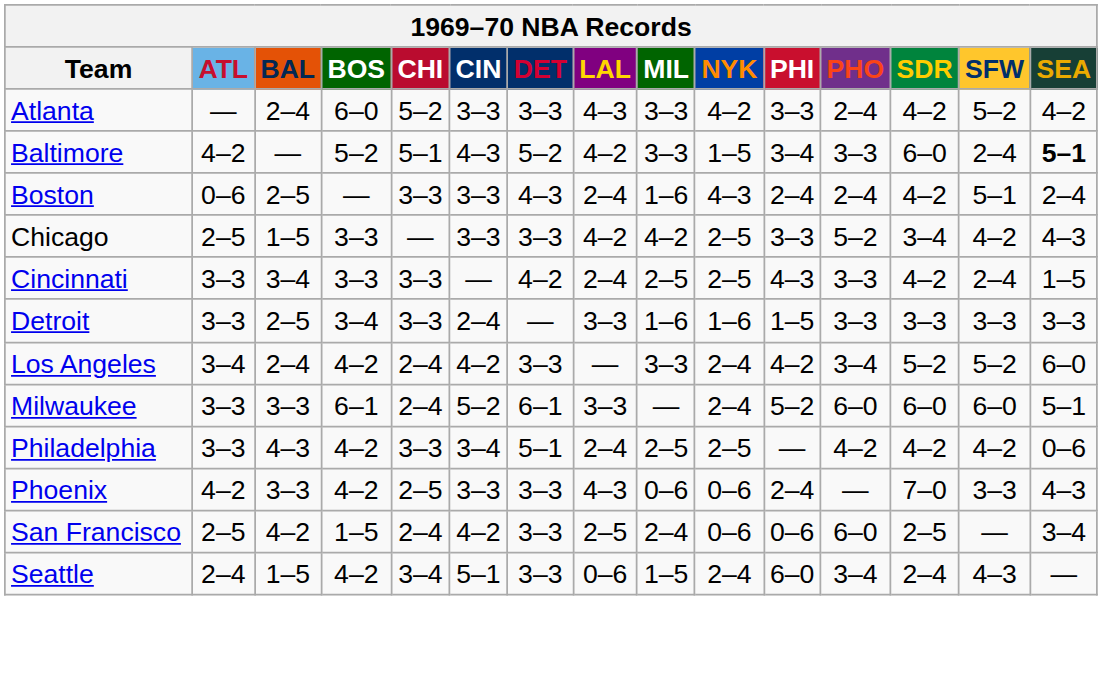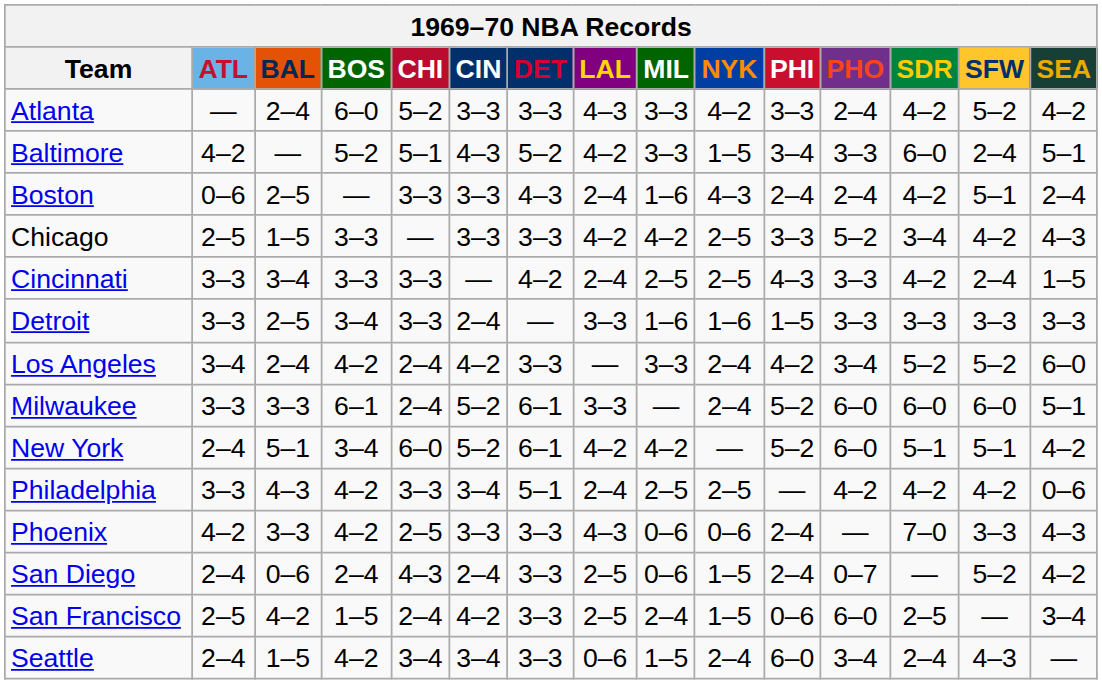Baltimore | SEA: bold -> normal
+ row: New York | 2–4 | 5–1 | 3–4 | 6–0 | 5–2 | 6–1 | 4–2 | 4–2 | — | 5–2 | 6–0 | 5–1 | 5–1 | 4–2
+ row: San Diego | 2–4 | 0–6 | 2–4 | 4–3 | 2–4 | 3–3 | 2–5 | 0–6 | 1–5 | 2–4 | 0–7 | — | 5–2 | 4–2
San Francisco | NYK: 0–6 -> 1–5
Seattle | CIN: 5–1 -> 3–4
